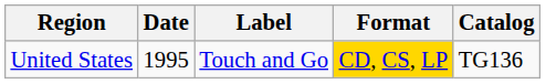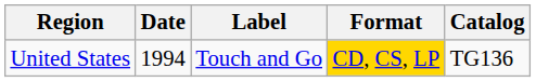United States | Date: 1995 -> 1994
